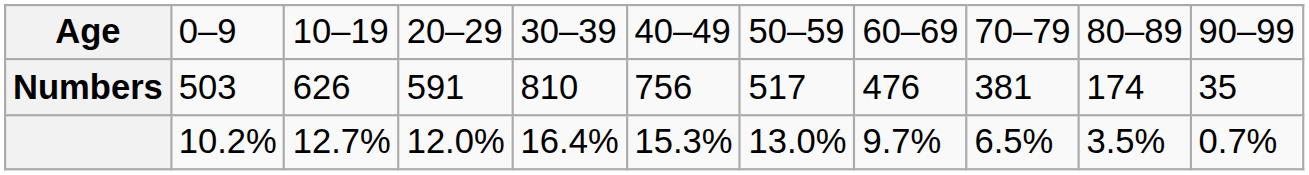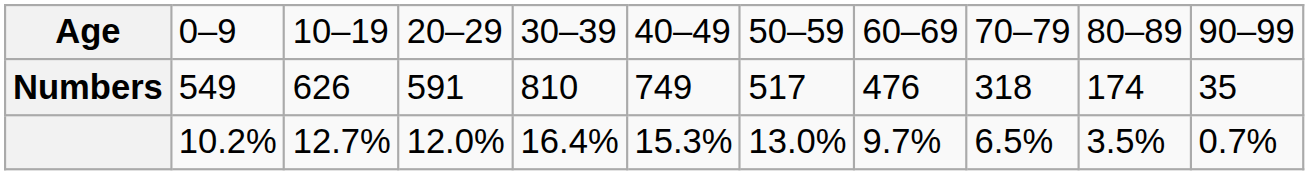Numbers | column 2: 503 -> 549
Numbers | column 6: 756 -> 749
Numbers | column 9: 381 -> 318
